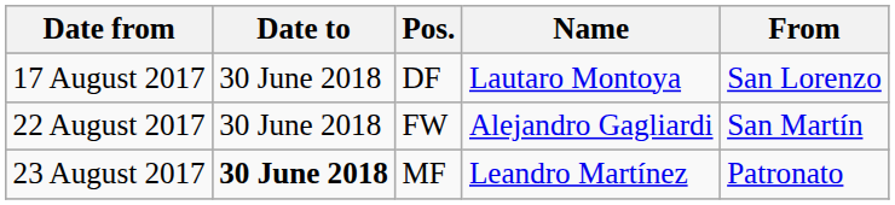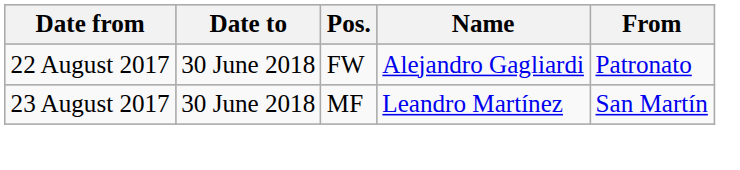- row: 17 August 2017 | 30 June 2018 | DF | Lautaro Montoya | San Lorenzo
22 August 2017 | From: San Martín -> Patronato
23 August 2017 | Date to: bold -> normal
23 August 2017 | From: Patronato -> San Martín
